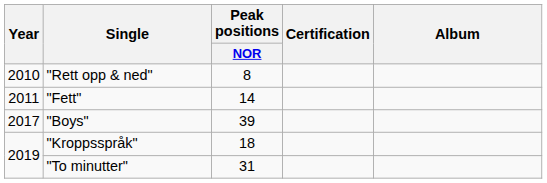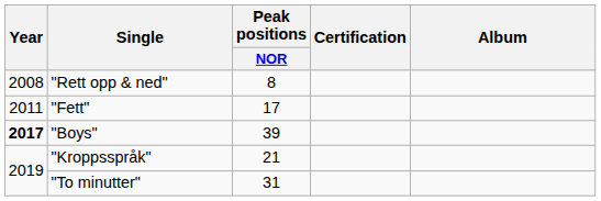"Rett opp & ned" | Year: 2010 -> 2008
"Fett" | Peak positions / NOR: 14 -> 17
"Boys" | Year: normal -> bold
"Kroppsspråk" | Peak positions / NOR: 18 -> 21
